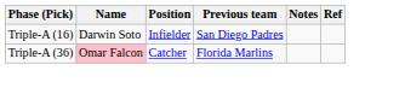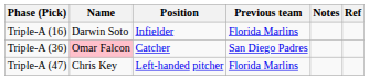Triple-A (16) | Previous team: San Diego Padres -> Florida Marlins
Triple-A (36) | Previous team: Florida Marlins -> San Diego Padres
+ row: Triple-A (47) | Chris Key | Left-handed pitcher | Florida Marlins
